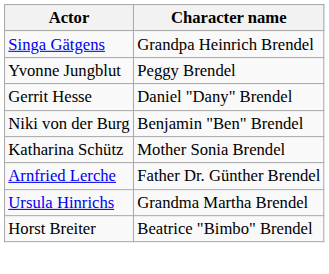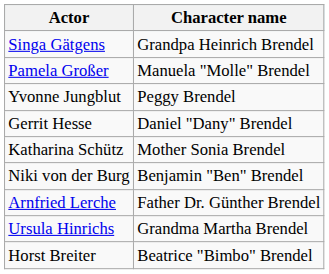+ row: Pamela Großer | Manuela "Molle" Brendel
rows swapped: Niki von der Burg <-> Katharina Schütz
